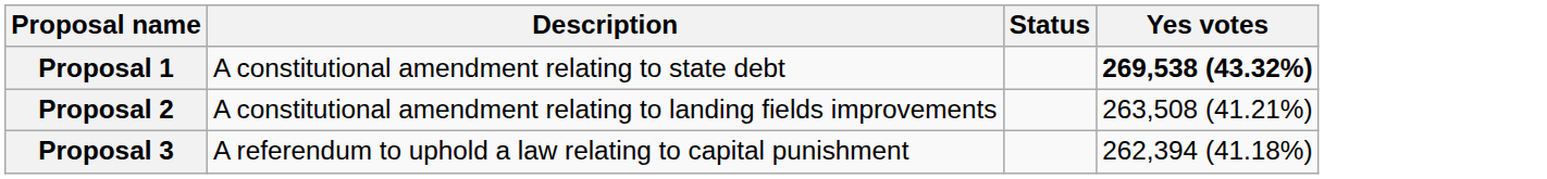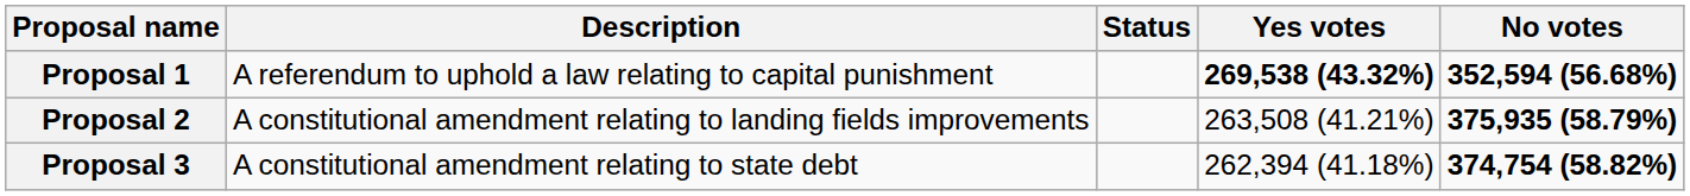+ column: No votes | 352,594 (56.68%) | 375,935 (58.79%) | 374,754 (58.82%)
Proposal 1 | Description: A constitutional amendment relating to state debt -> A referendum to uphold a law relating to capital punishment
Proposal 3 | Description: A referendum to uphold a law relating to capital punishment -> A constitutional amendment relating to state debt
